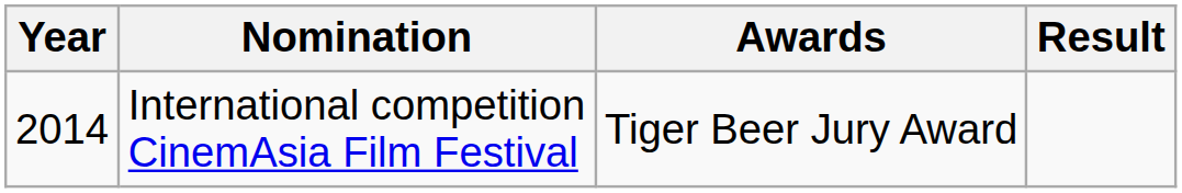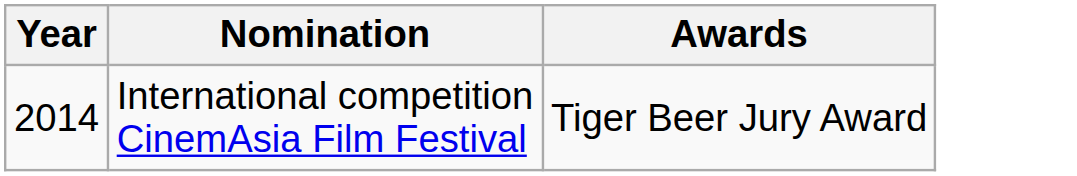- column: Result
